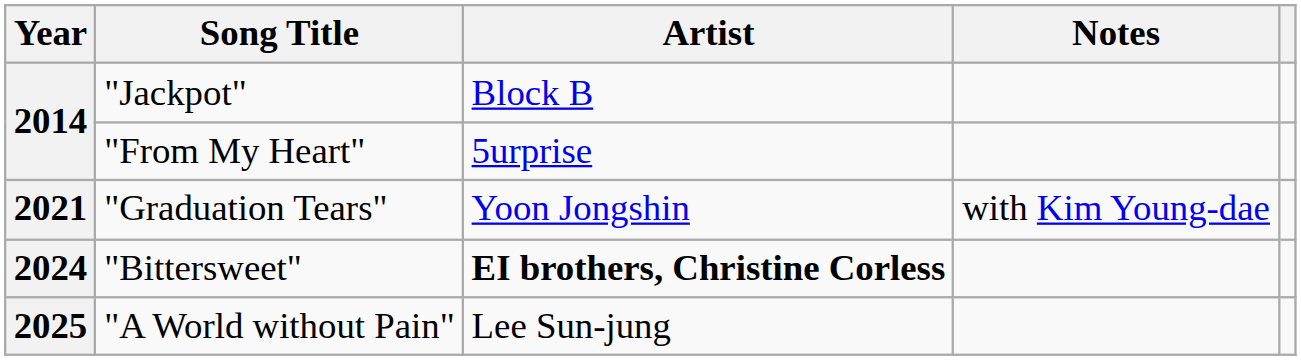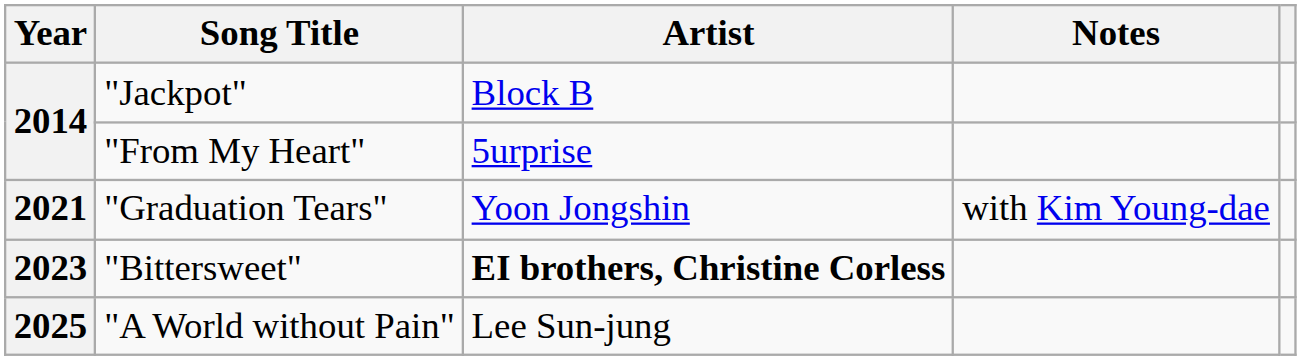"Bittersweet" | Year: 2024 -> 2023
